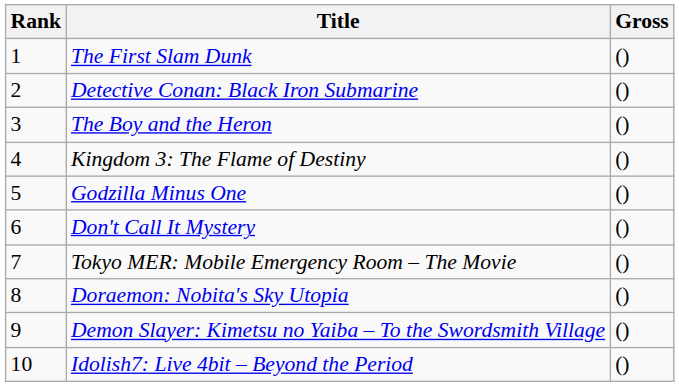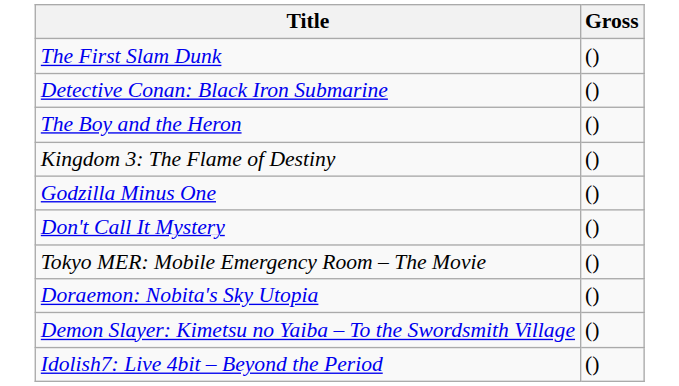- column: Rank | 1 | 2 | 3 | 4 | 5 | 6 | 7 | 8 | 9 | 10
